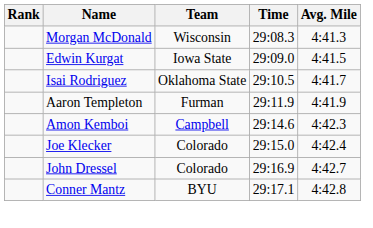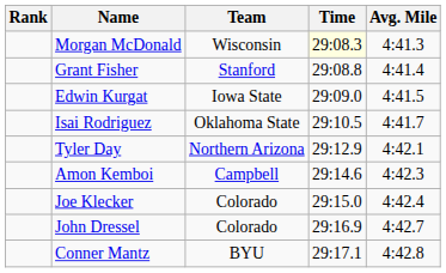Morgan McDonald | Time: no background -> lightyellow background
+ row: Grant Fisher | Stanford | 29:08.8 | 4:41.4
- row: Aaron Templeton | Furman | 29:11.9 | 4:41.9
+ row: Tyler Day | Northern Arizona | 29:12.9 | 4:42.1
